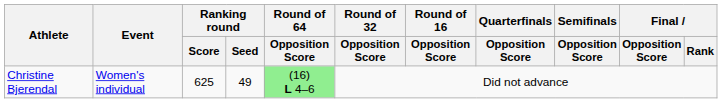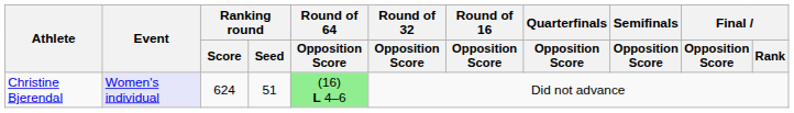Christine Bjerendal | Event: no background -> lavender background
Christine Bjerendal | Ranking round / Score: 625 -> 624
Christine Bjerendal | Ranking round / Seed: 49 -> 51
